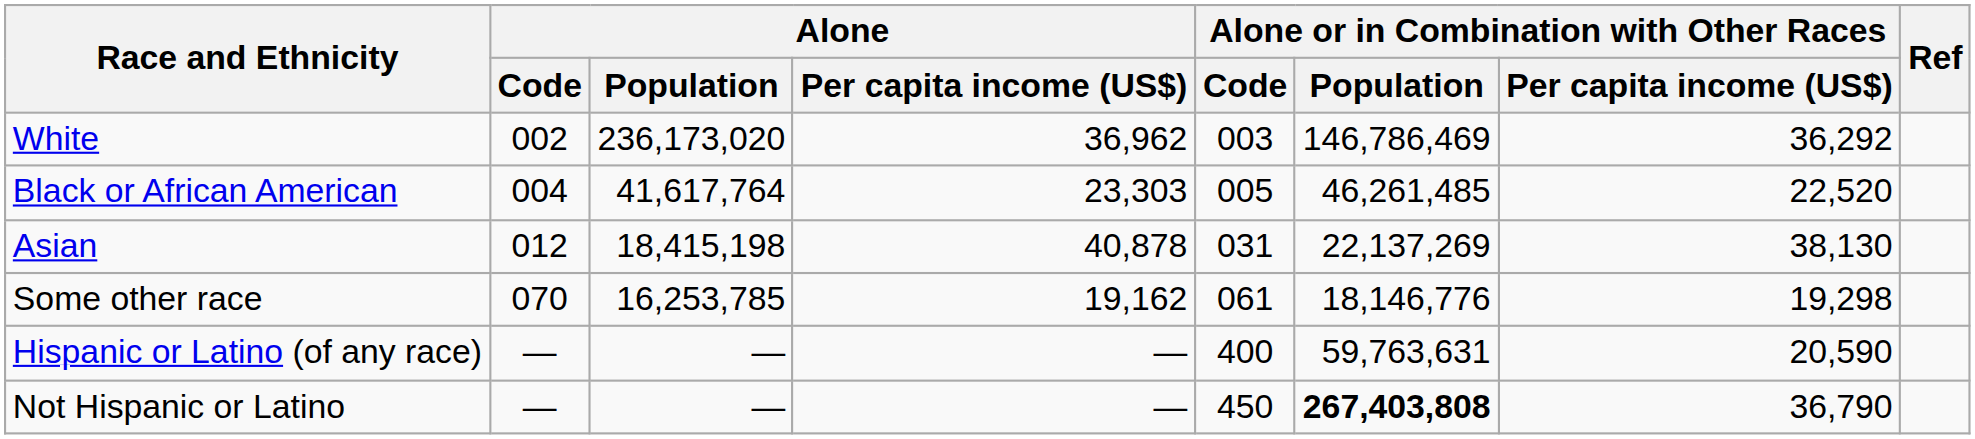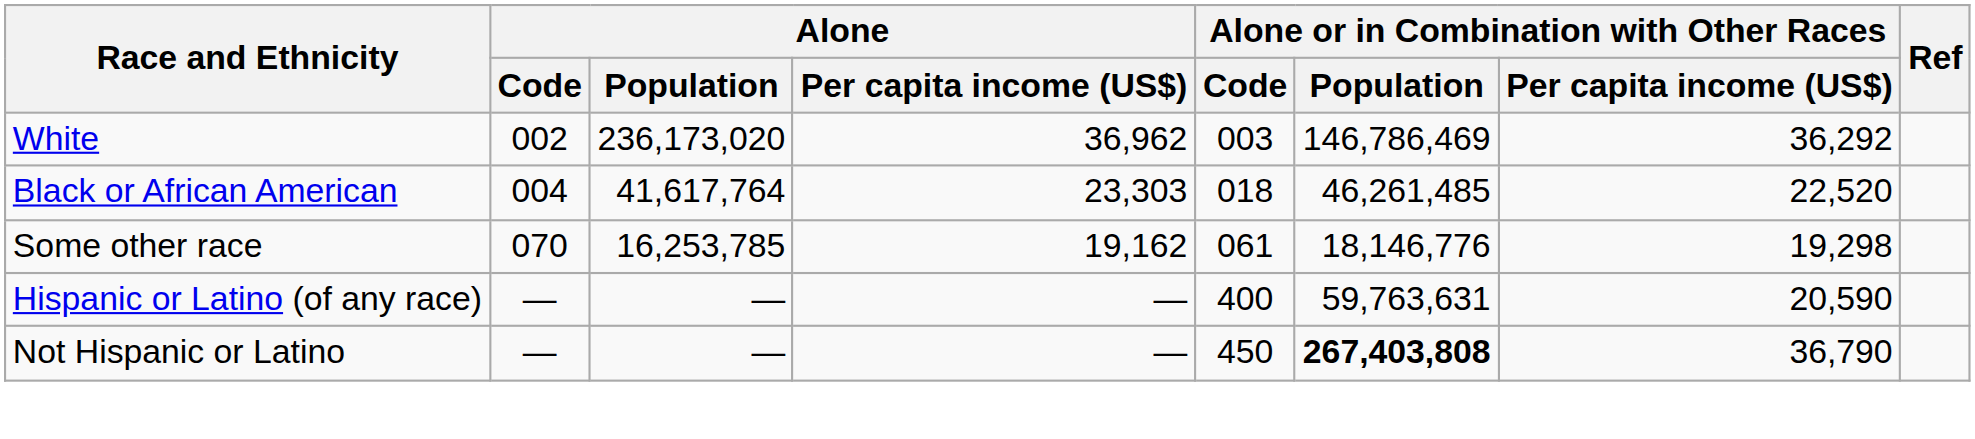Black or African American | Alone or in Combination with Other Races / Code: 005 -> 018
- row: Asian | 012 | 18,415,198 | 40,878 | 031 | 22,137,269 | 38,130
